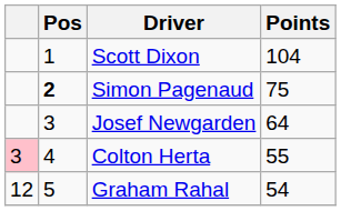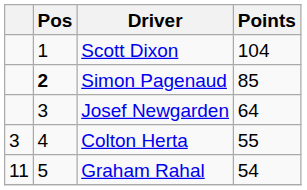Simon Pagenaud | Points: 75 -> 85
Colton Herta | column 1: pink background -> no background
Graham Rahal | column 1: 12 -> 11
